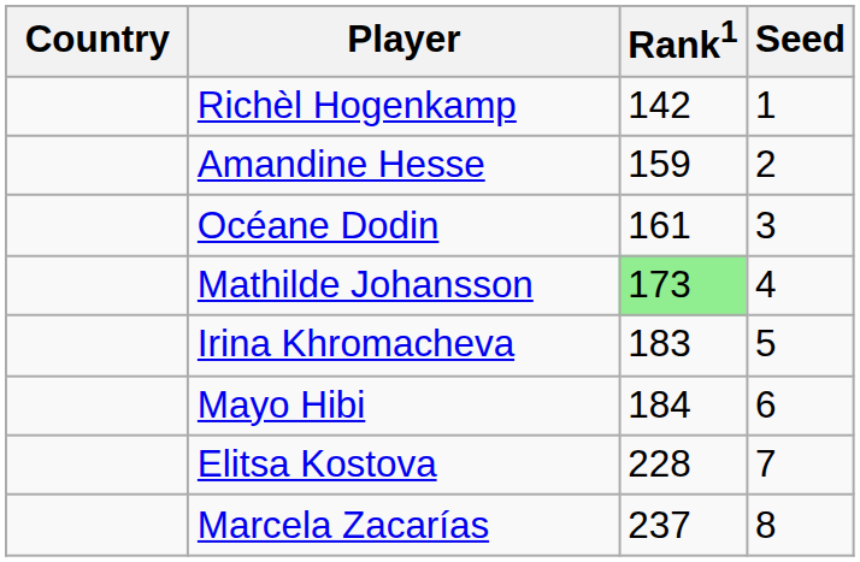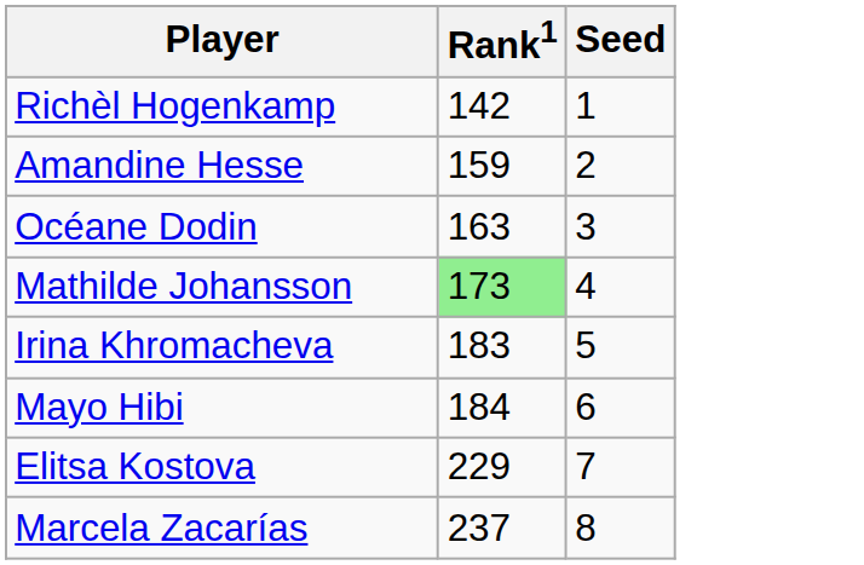- column: Country
Océane Dodin | Rank1: 161 -> 163
Elitsa Kostova | Rank1: 228 -> 229
